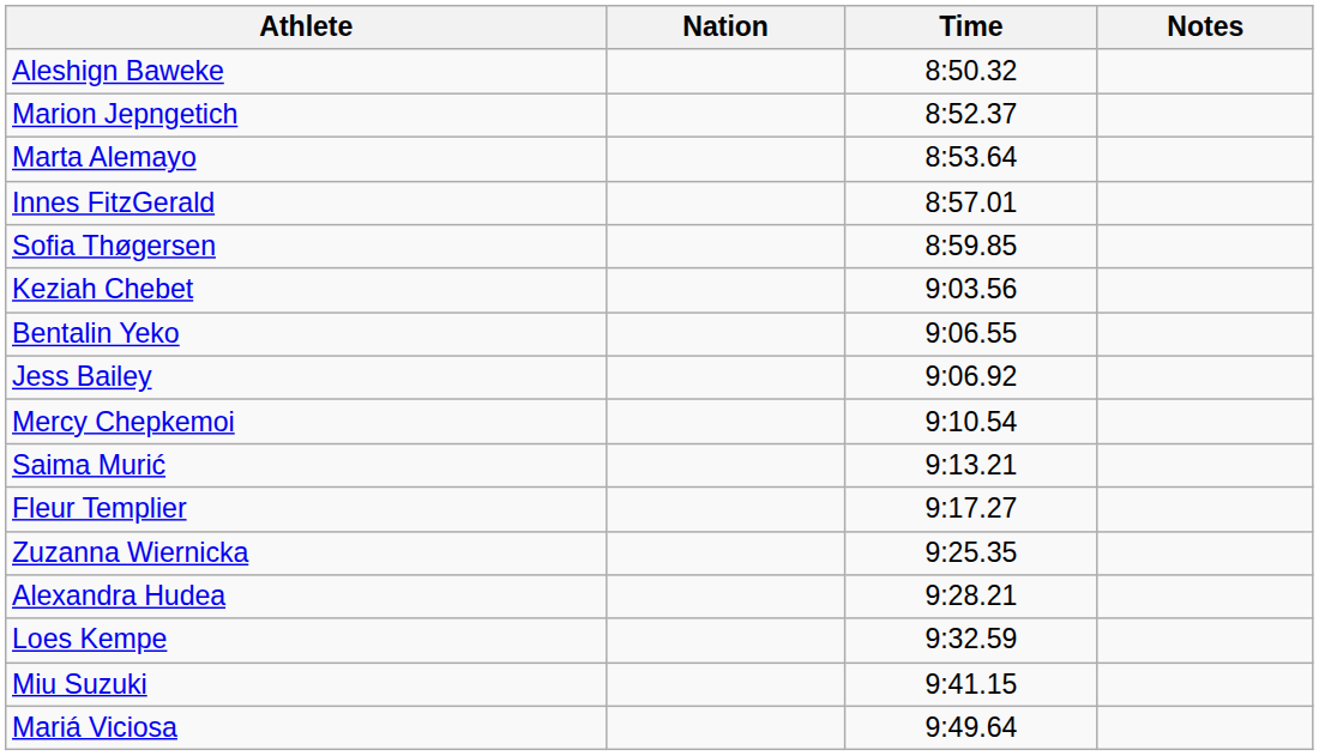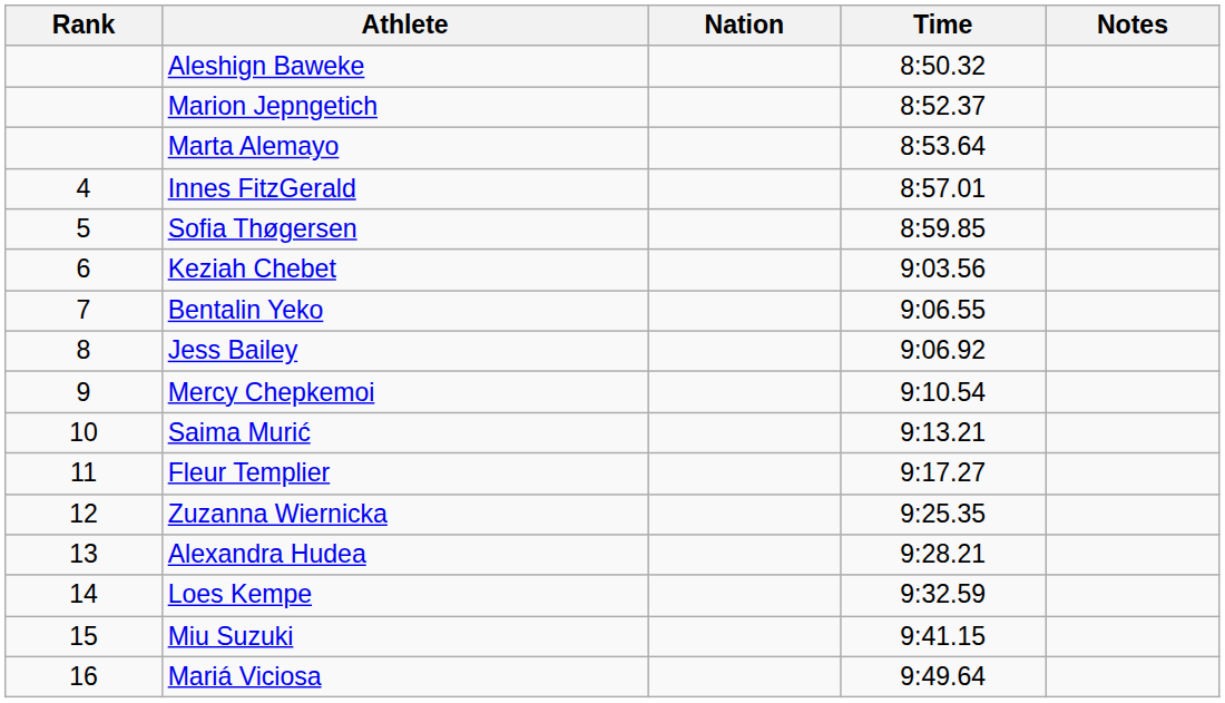+ column: Rank | 4 | 5 | 6 | 7 | 8 | 9 | 10 | 11 | 12 | 13 | 14 | 15 | 16
